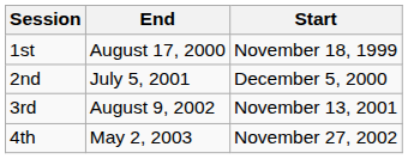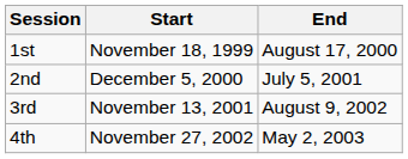columns swapped: Start <-> End
